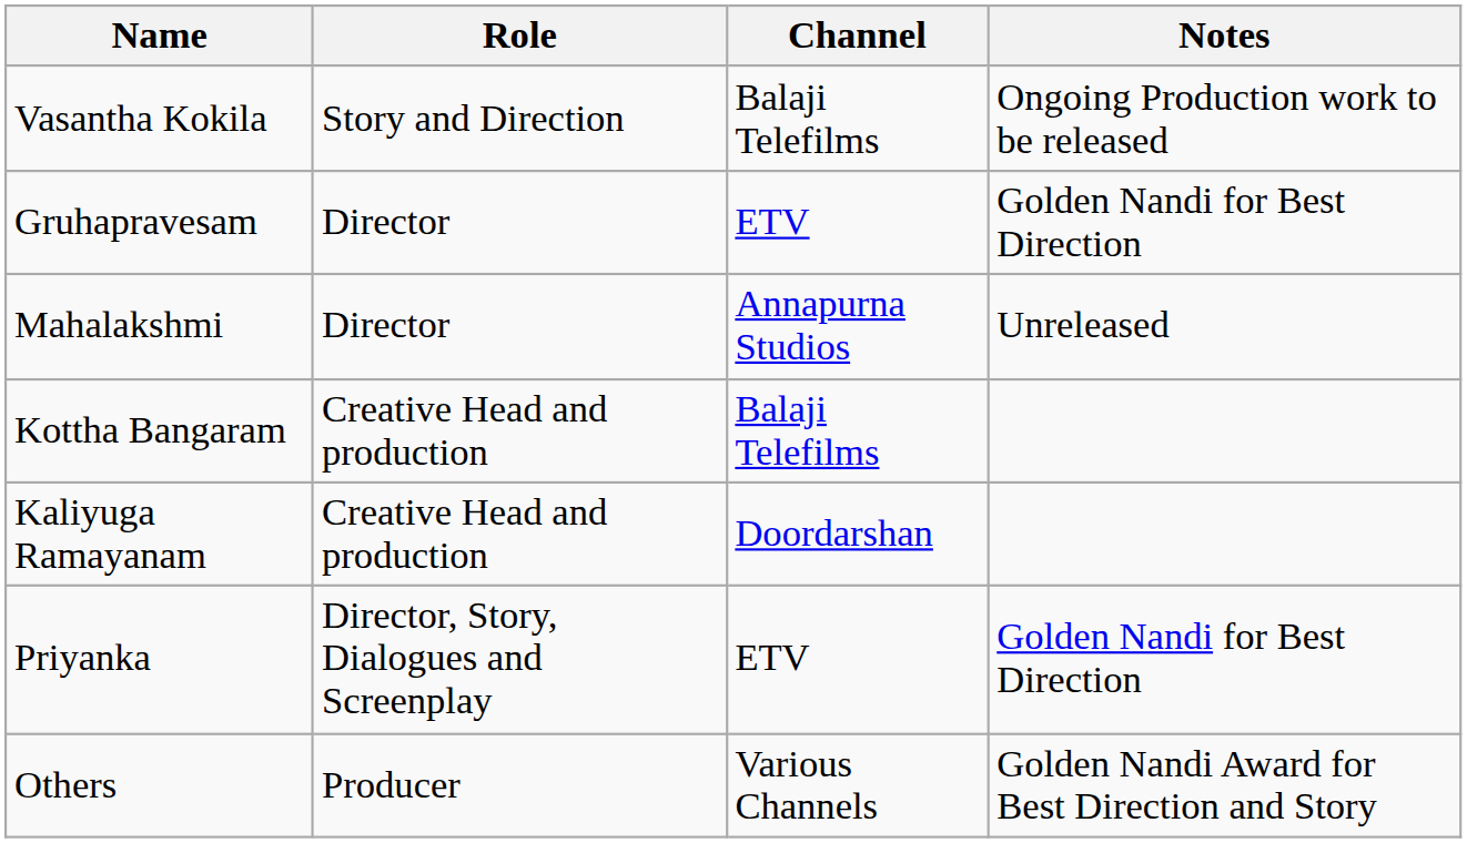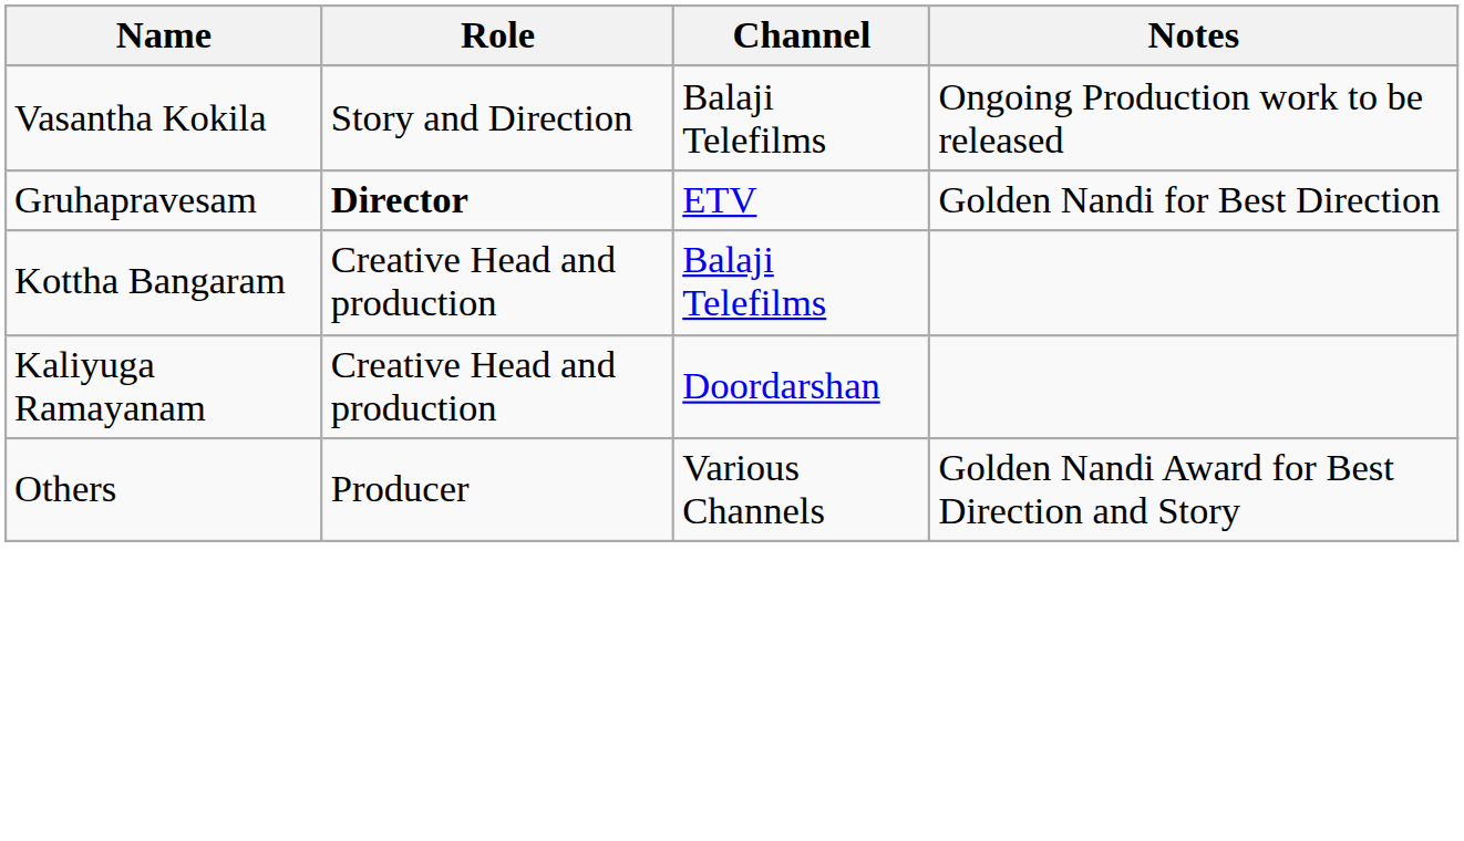Gruhapravesam | Role: normal -> bold
- row: Mahalakshmi | Director | Annapurna Studios | Unreleased
- row: Priyanka | Director, Story, Dialogues and Screenplay | ETV | Golden Nandi for Best Direction
